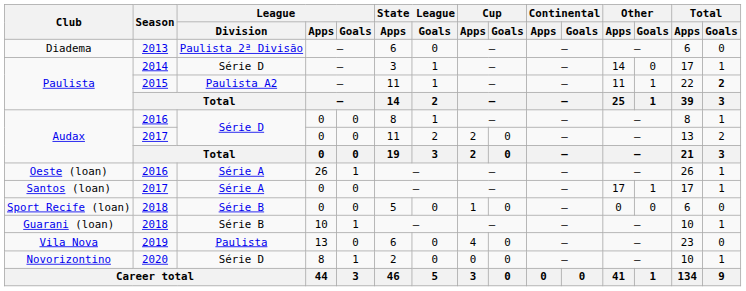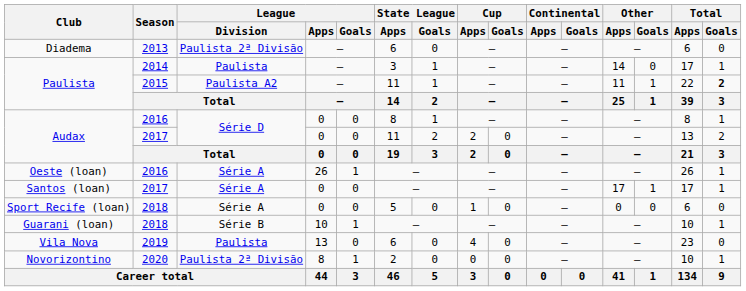Paulista / 2014 | League / Division: Série D -> Paulista
Sport Recife (loan) | League / Division: Série B -> Série A
Novorizontino | League / Division: Série D -> Paulista 2ª Divisão
